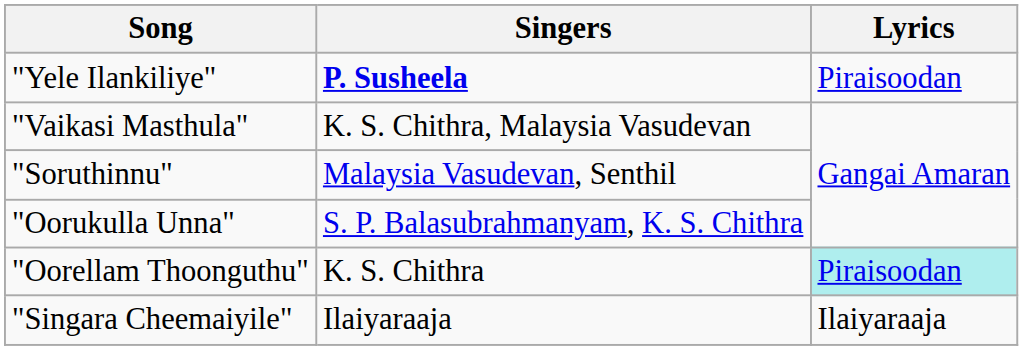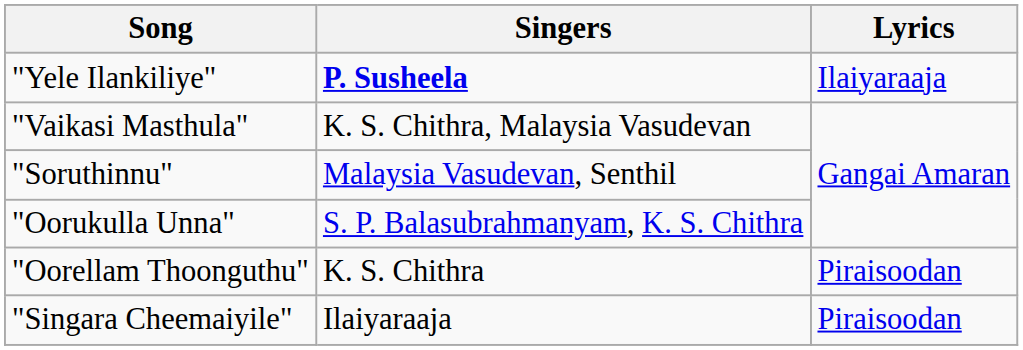"Yele Ilankiliye" | Lyrics: Piraisoodan -> Ilaiyaraaja
"Oorellam Thoonguthu" | Lyrics: paleturquoise background -> no background
"Singara Cheemaiyile" | Lyrics: Ilaiyaraaja -> Piraisoodan
